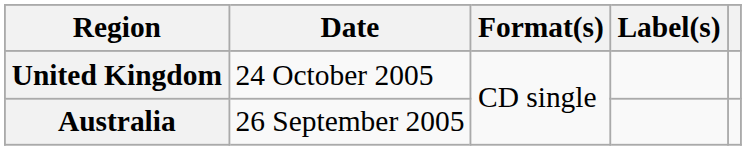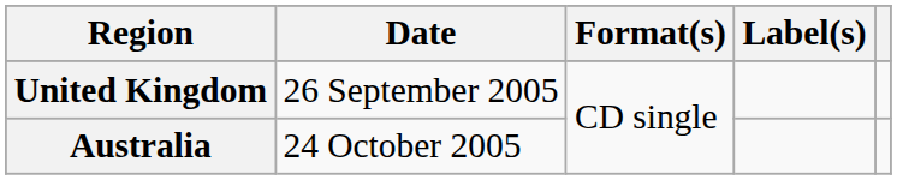United Kingdom | Date: 24 October 2005 -> 26 September 2005
Australia | Date: 26 September 2005 -> 24 October 2005
